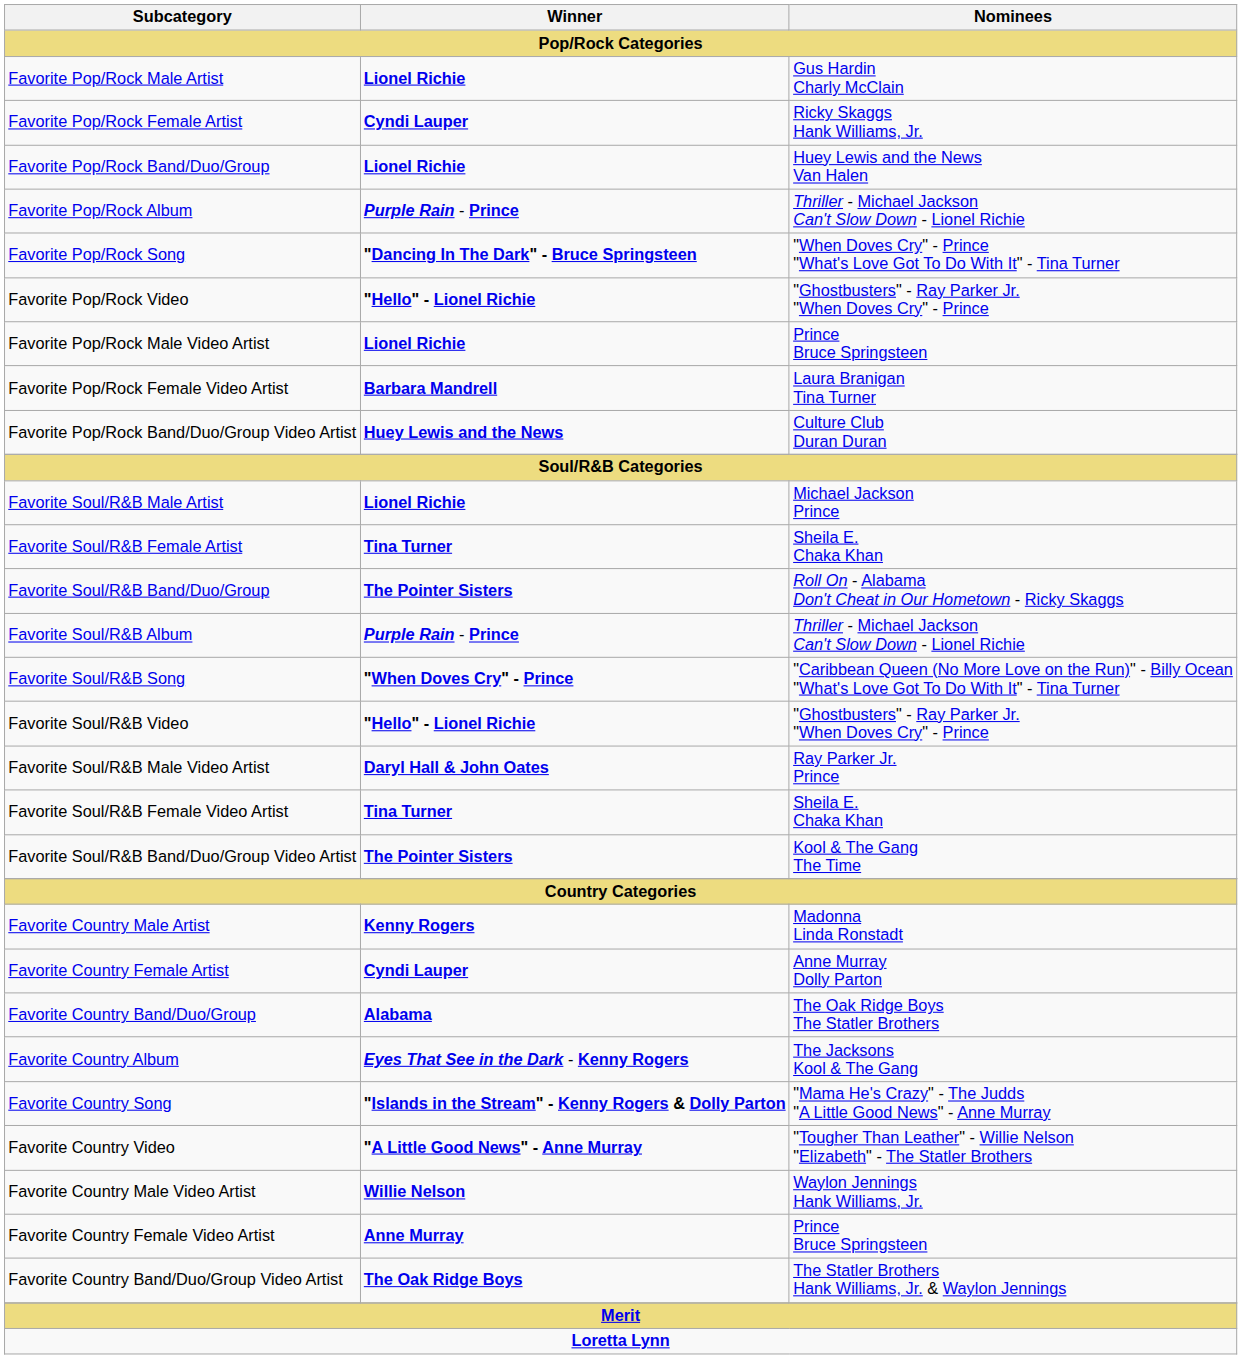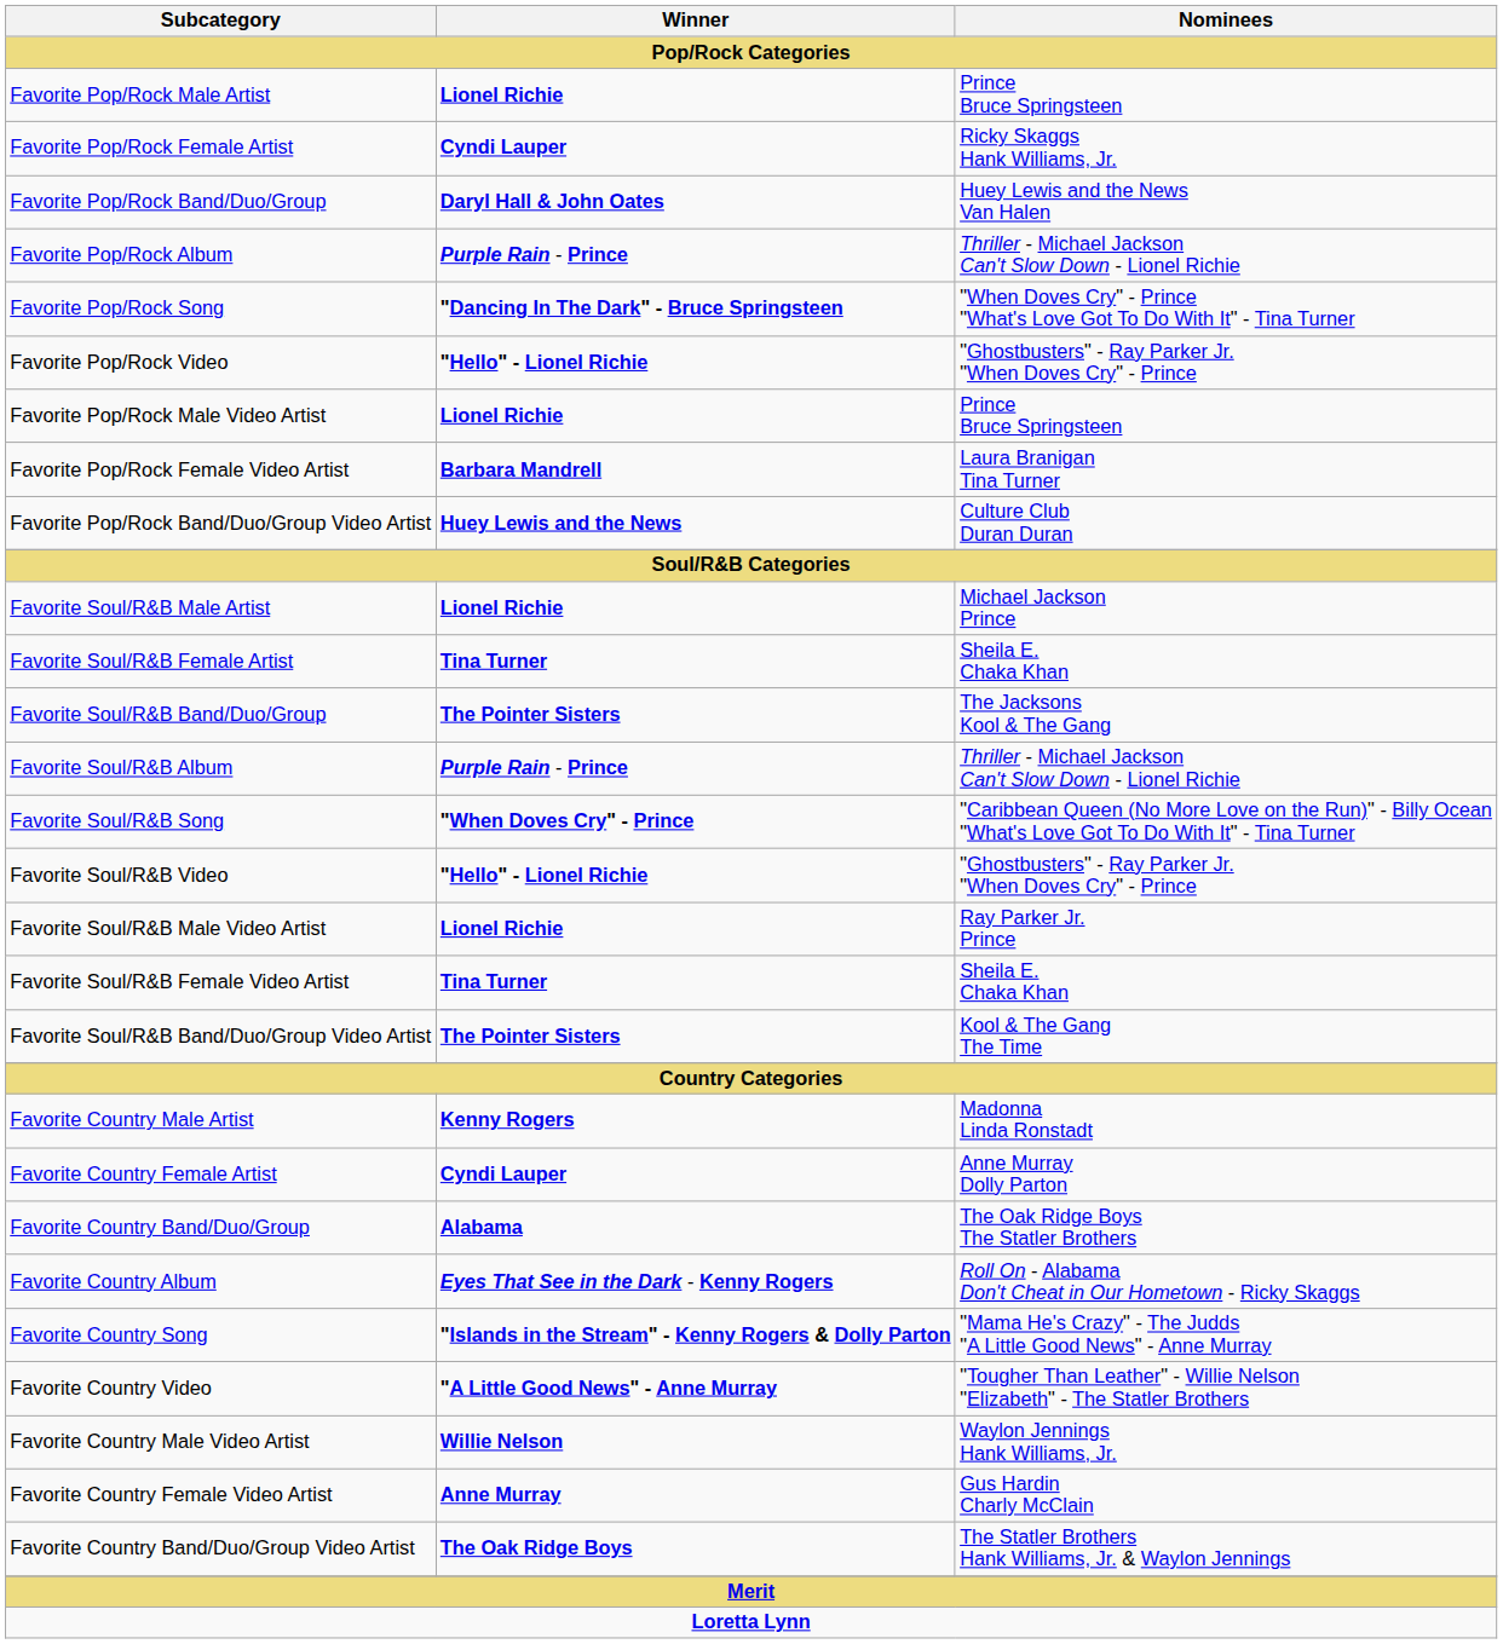Favorite Pop/Rock Male Artist | Nominees: Gus Hardin Charly McClain -> Prince Bruce Springsteen
Favorite Pop/Rock Band/Duo/Group | Winner: Lionel Richie -> Daryl Hall & John Oates
Favorite Soul/R&B Band/Duo/Group | Nominees: Roll On - Alabama Don't Cheat in Our Hometown - Ricky Skaggs -> The Jacksons Kool & The Gang
Favorite Soul/R&B Male Video Artist | Winner: Daryl Hall & John Oates -> Lionel Richie
Favorite Country Album | Nominees: The Jacksons Kool & The Gang -> Roll On - Alabama Don't Cheat in Our Hometown - Ricky Skaggs
Favorite Country Female Video Artist | Nominees: Prince Bruce Springsteen -> Gus Hardin Charly McClain
